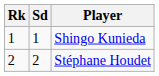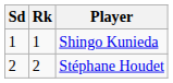columns swapped: Sd <-> Rk
